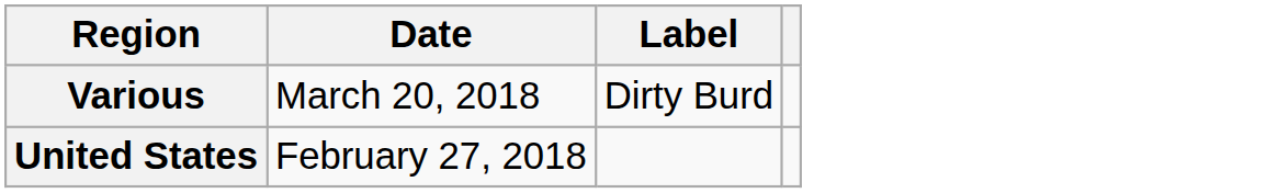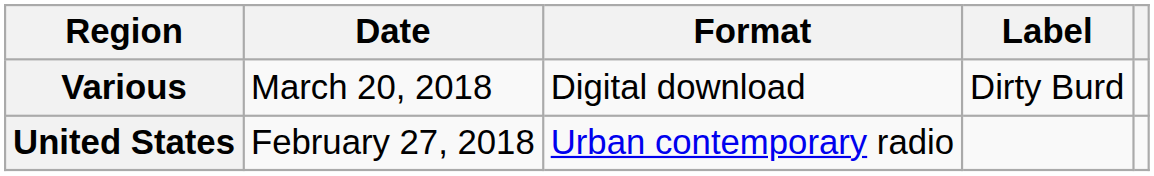+ column: Format | Digital download | Urban contemporary radio
